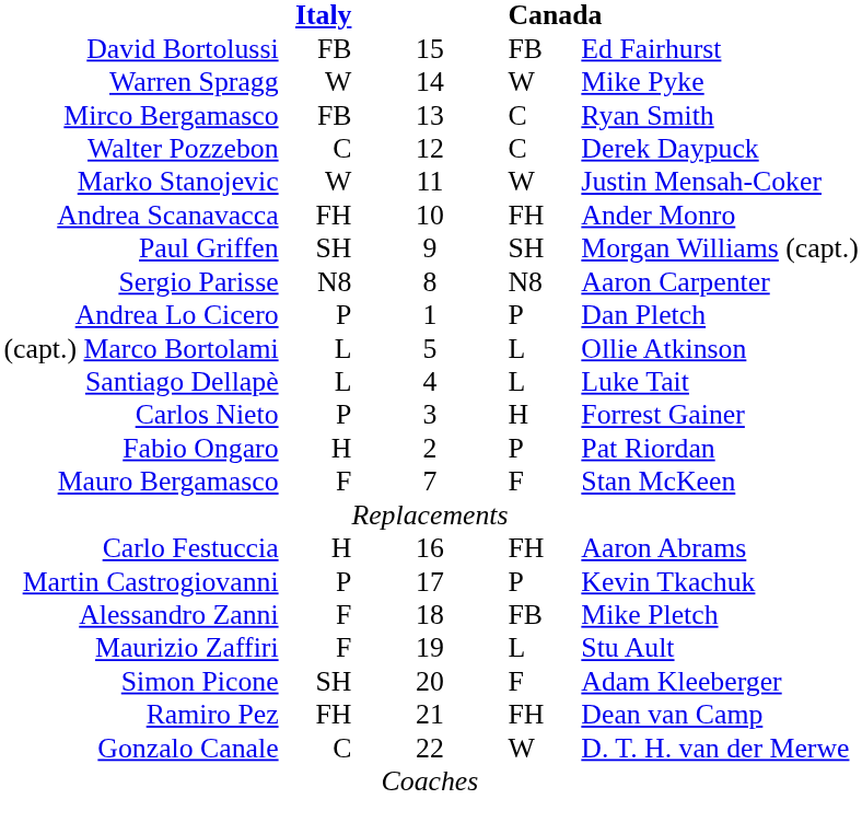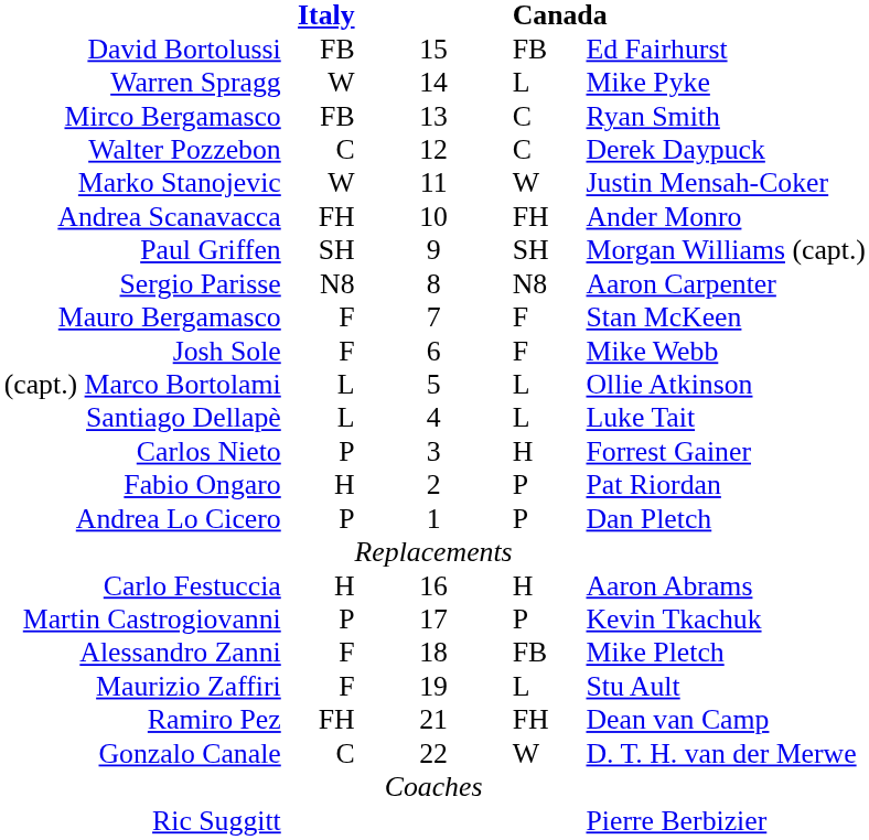Warren Spragg | column 4: W -> L
rows swapped: Mauro Bergamasco <-> Andrea Lo Cicero
+ row: Josh Sole | F | 6 | F | Mike Webb
Carlo Festuccia | column 4: FH -> H
- row: Simon Picone | SH | 20 | F | Adam Kleeberger
+ row: Ric Suggitt | Pierre Berbizier
